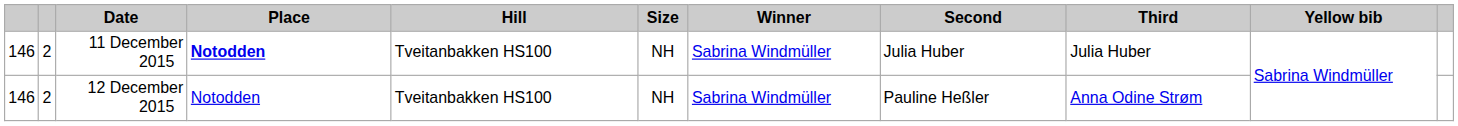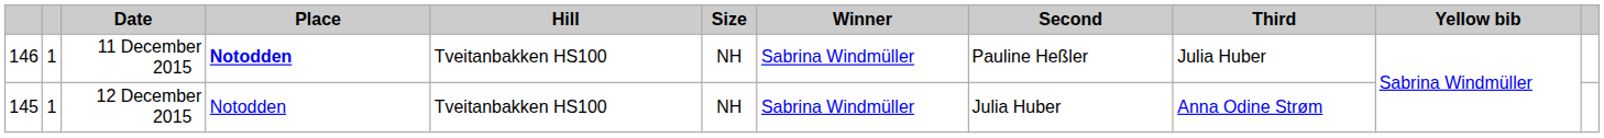11 December 2015 | column 2: 2 -> 1
11 December 2015 | Second: Julia Huber -> Pauline Heßler
12 December 2015 | column 1: 146 -> 145
12 December 2015 | column 2: 2 -> 1
12 December 2015 | Second: Pauline Heßler -> Julia Huber
